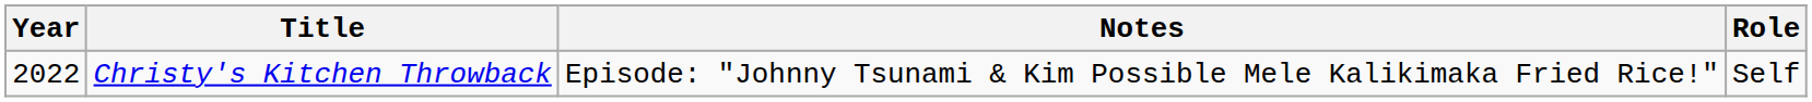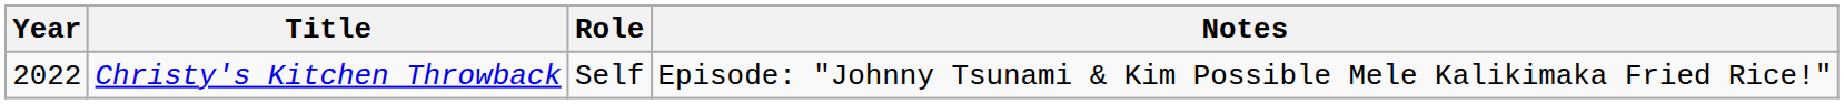columns swapped: Role <-> Notes
